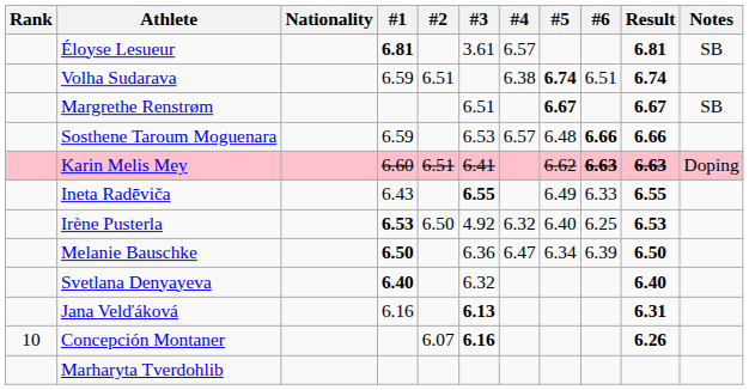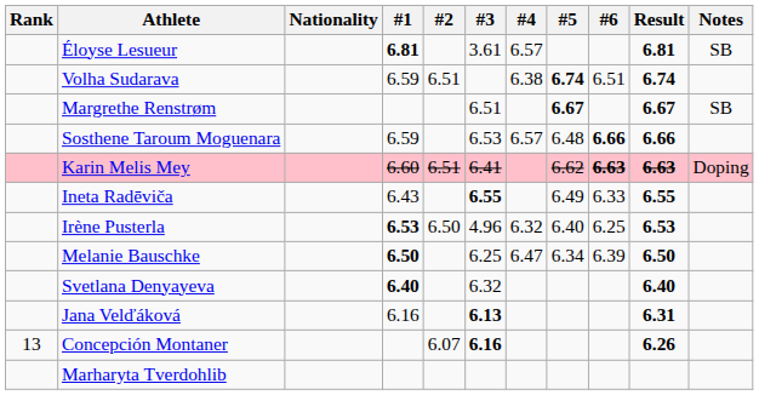Irène Pusterla | #3: 4.92 -> 4.96
Melanie Bauschke | #3: 6.36 -> 6.25
Concepción Montaner | Rank: 10 -> 13
